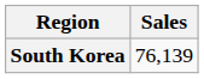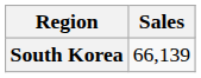South Korea | Sales: 76,139 -> 66,139
